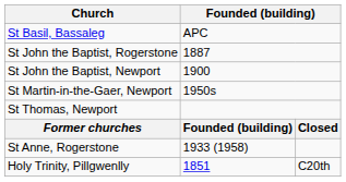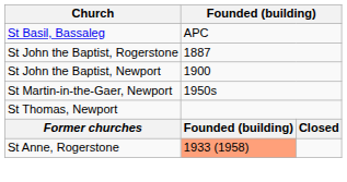St Anne, Rogerstone | column 2: no background -> lightsalmon background
- row: Holy Trinity, Pillgwenlly | 1851 | C20th
